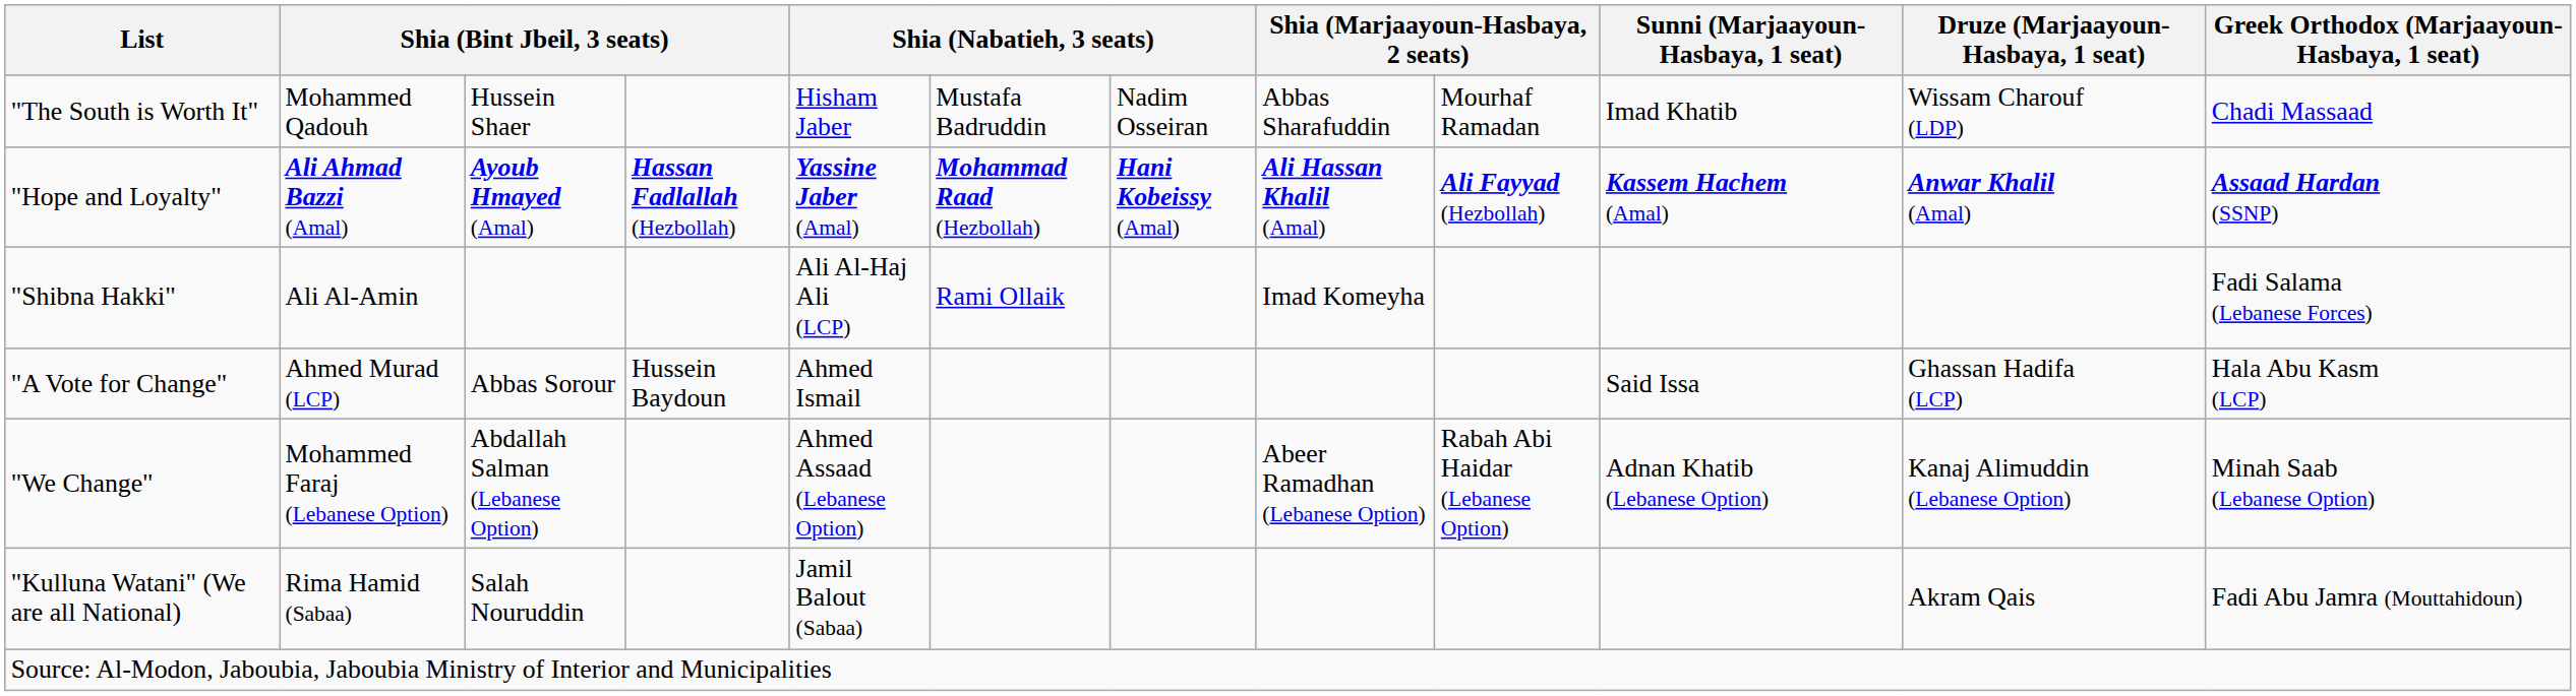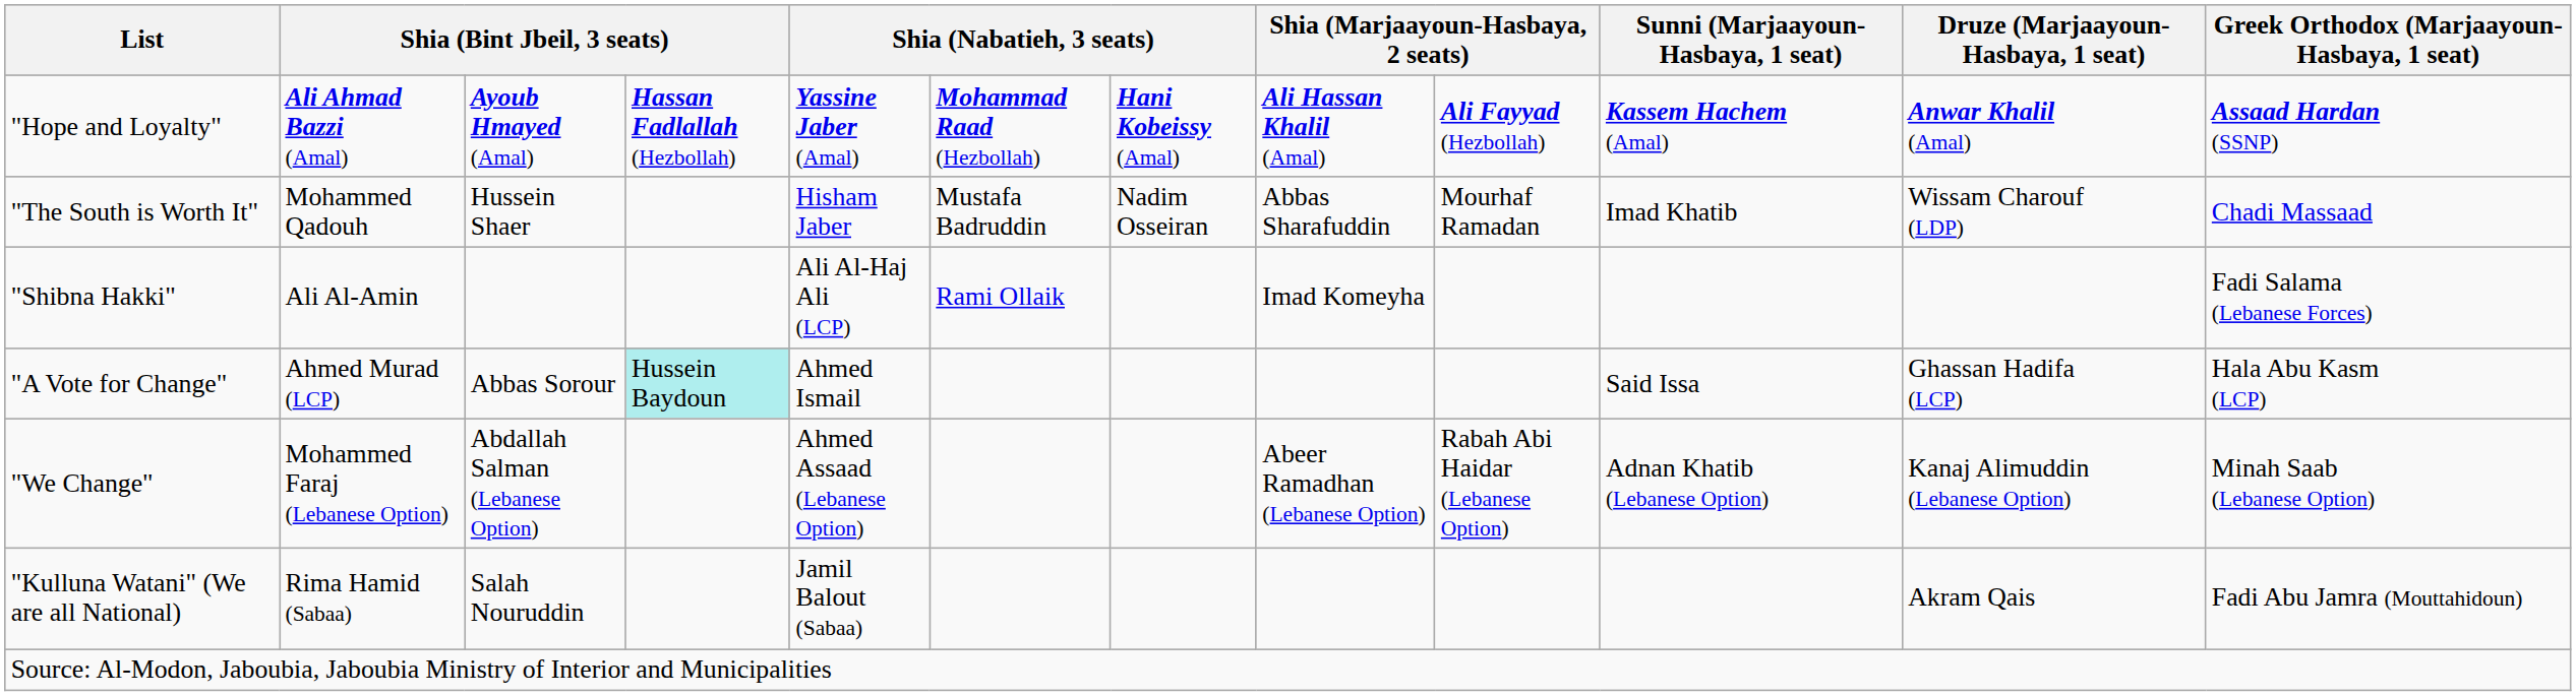rows swapped: "Hope and Loyalty" <-> "The South is Worth It"
"A Vote for Change" | column 4: no background -> paleturquoise background
